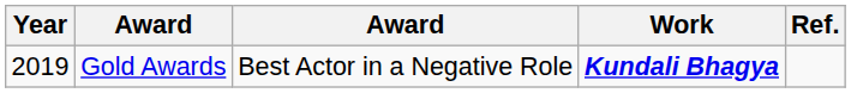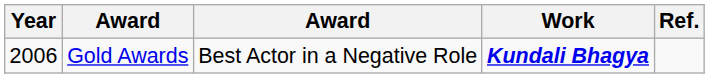Gold Awards | Year: 2019 -> 2006
